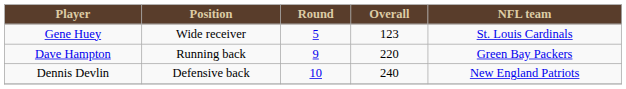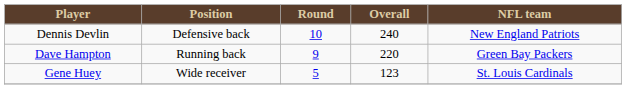rows swapped: Gene Huey <-> Dennis Devlin
